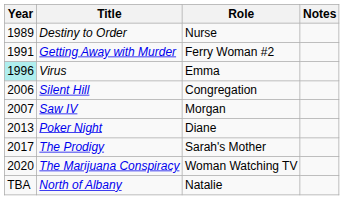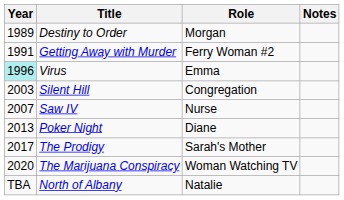Destiny to Order | Role: Nurse -> Morgan
Silent Hill | Year: 2006 -> 2003
Saw IV | Role: Morgan -> Nurse
